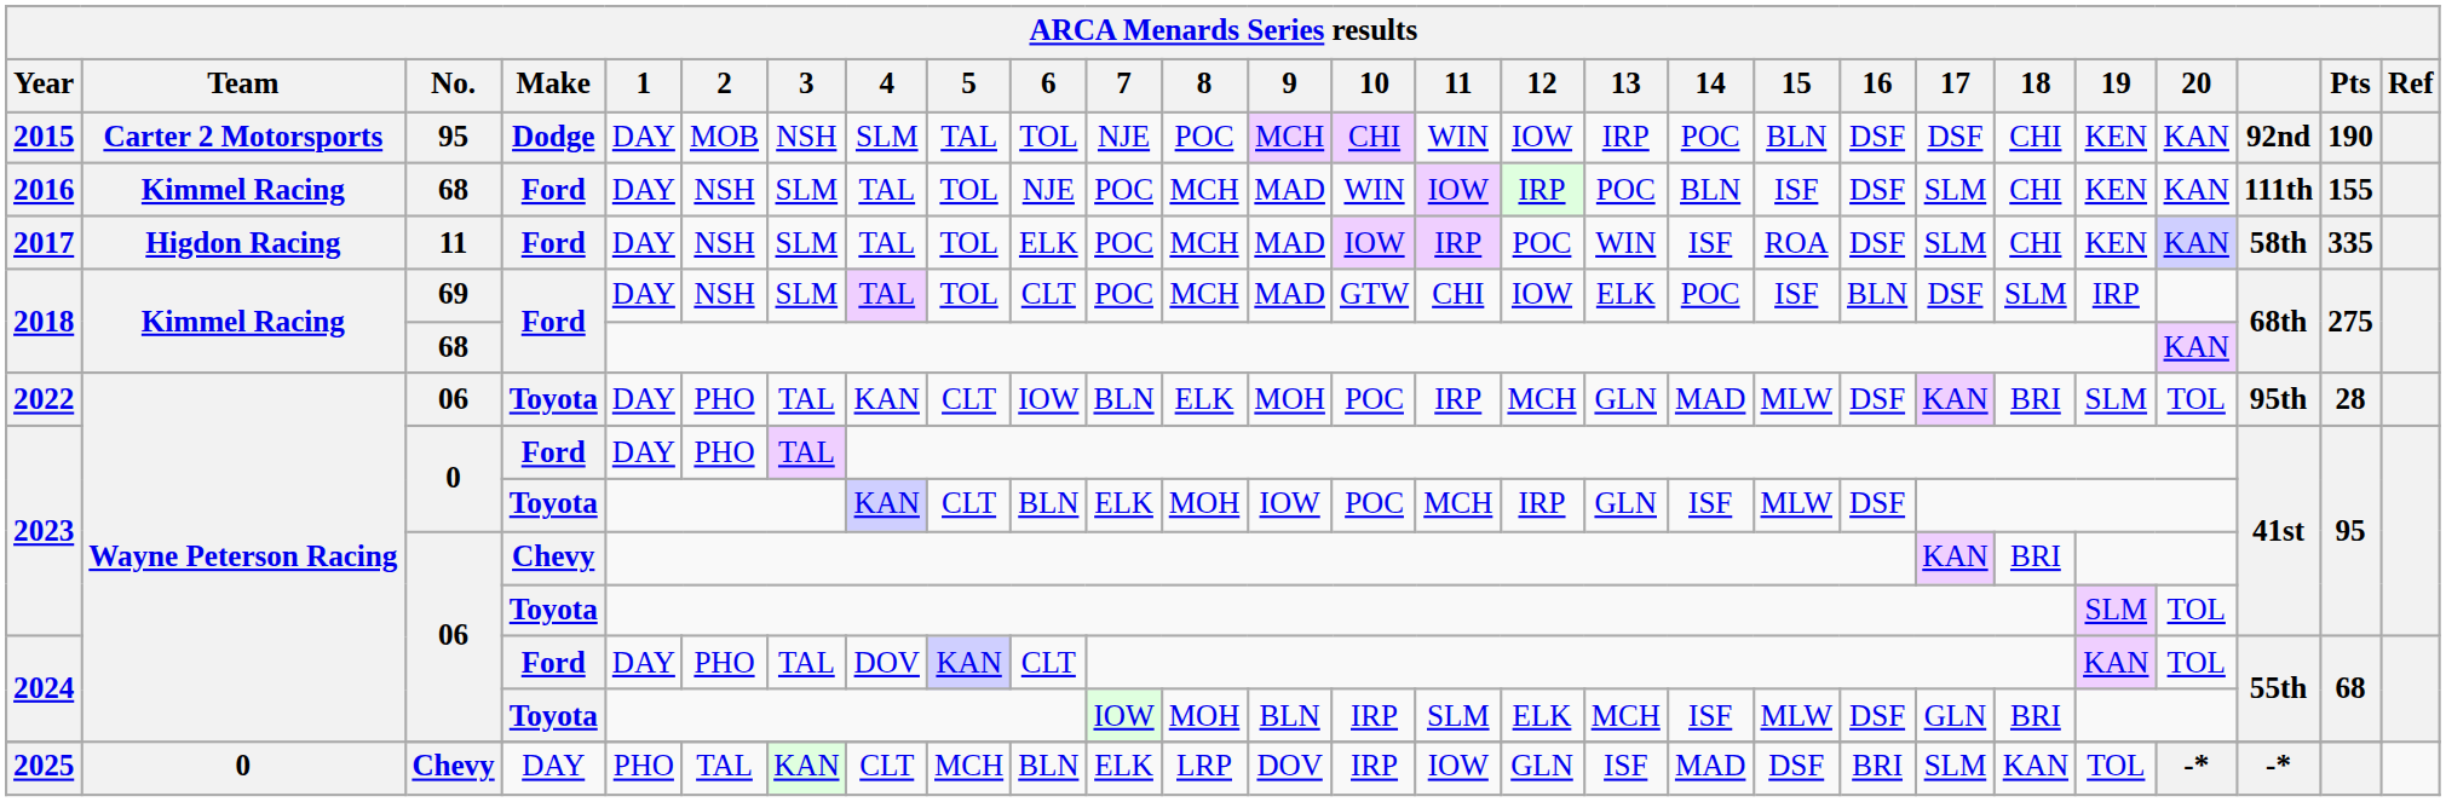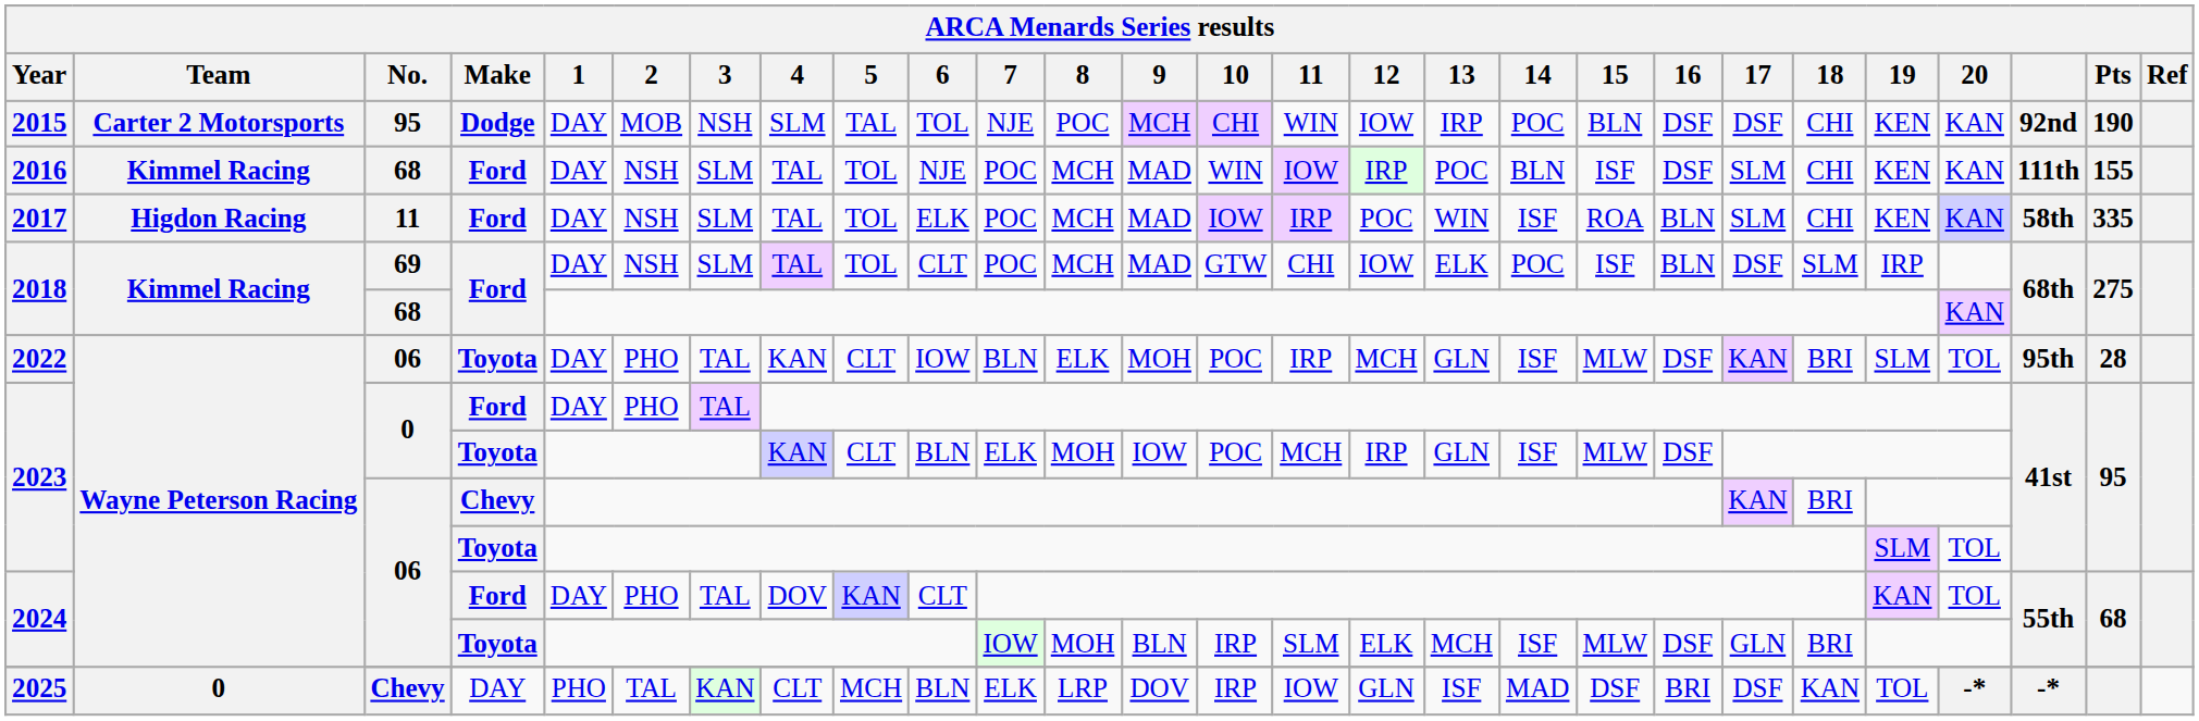2017 | 16: DSF -> BLN
2022 | 14: MAD -> ISF
2025 | 17: SLM -> DSF
